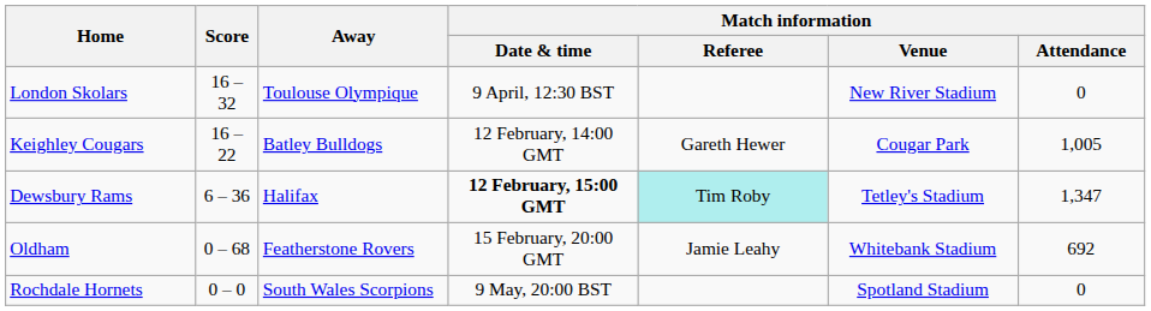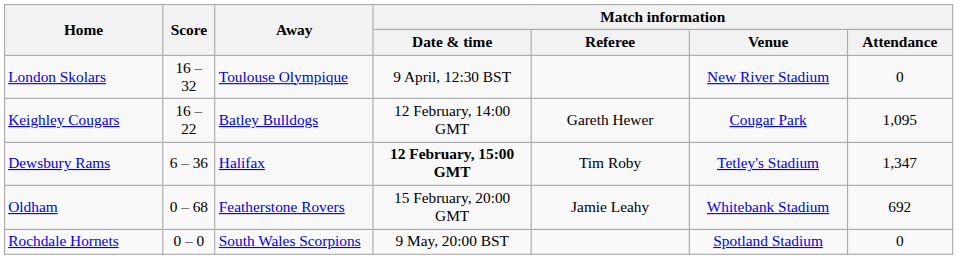Keighley Cougars | Match information / Attendance: 1,005 -> 1,095
Dewsbury Rams | Match information / Referee: paleturquoise background -> no background
